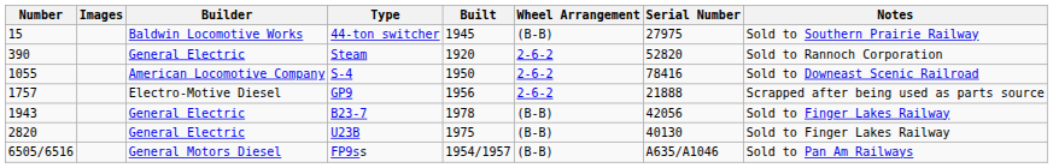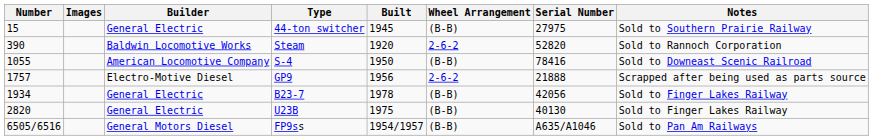44-ton switcher | Builder: Baldwin Locomotive Works -> General Electric
Steam | Builder: General Electric -> Baldwin Locomotive Works
S-4 | Wheel Arrangement: 2-6-2 -> (B-B)
B23-7 | Number: 1943 -> 1934
